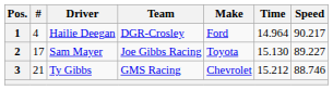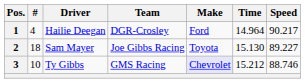2 | #: 17 -> 18
3 | #: 21 -> 10
3 | Make: no background -> lavender background
